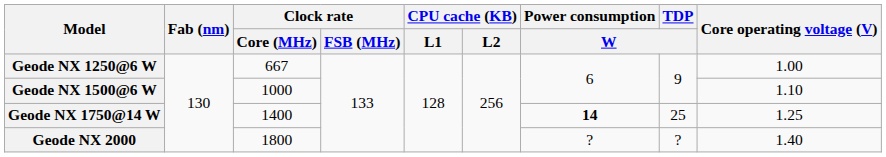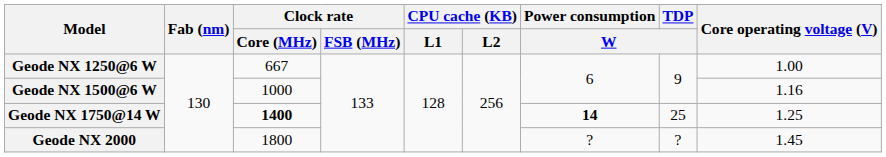Geode NX 1500@6 W | Core operating voltage (V): 1.10 -> 1.16
Geode NX 1750@14 W | Clock rate / Core (MHz): normal -> bold
Geode NX 2000 | Core operating voltage (V): 1.40 -> 1.45
